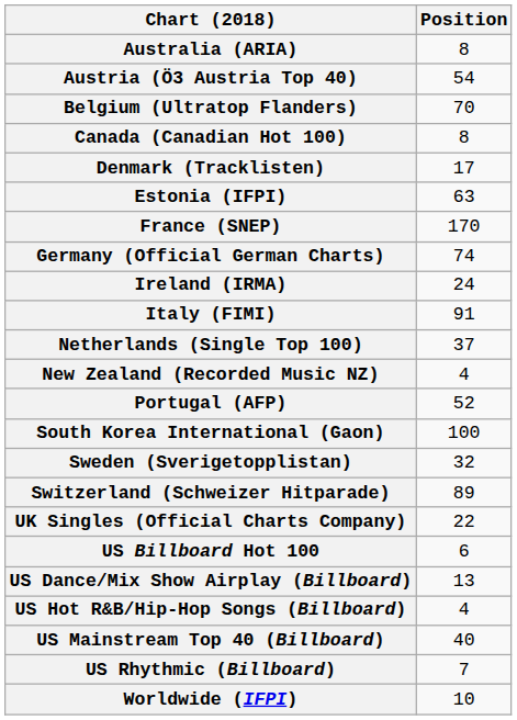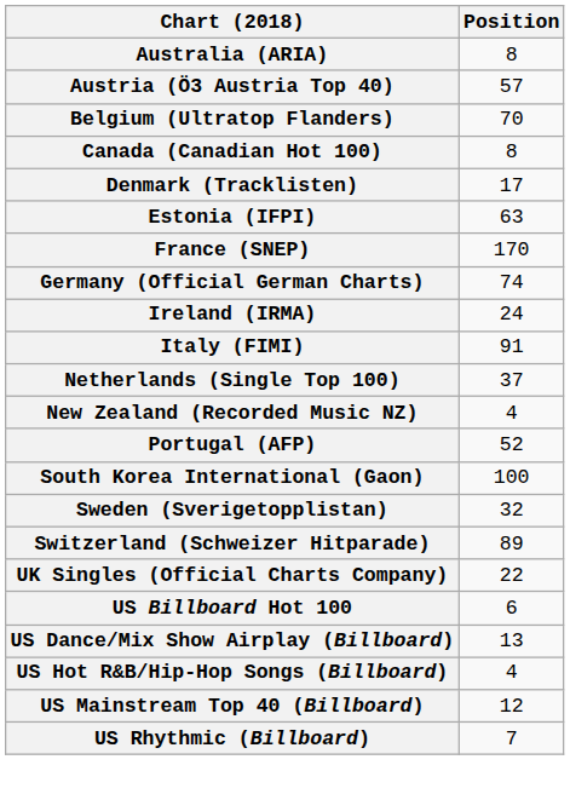Austria (Ö3 Austria Top 40) | Position: 54 -> 57
US Mainstream Top 40 (Billboard) | Position: 40 -> 12
- row: Worldwide (IFPI) | 10
